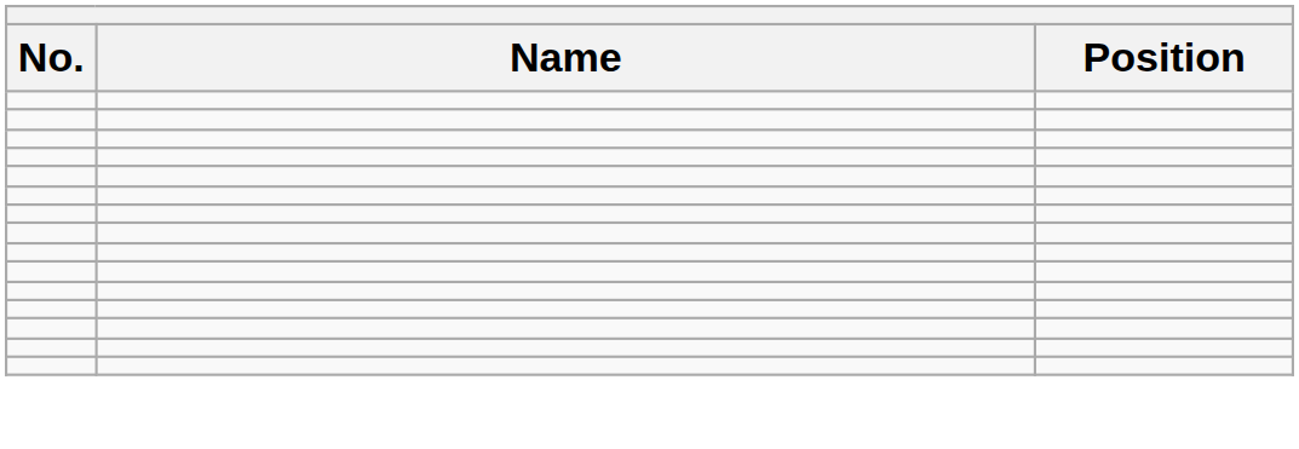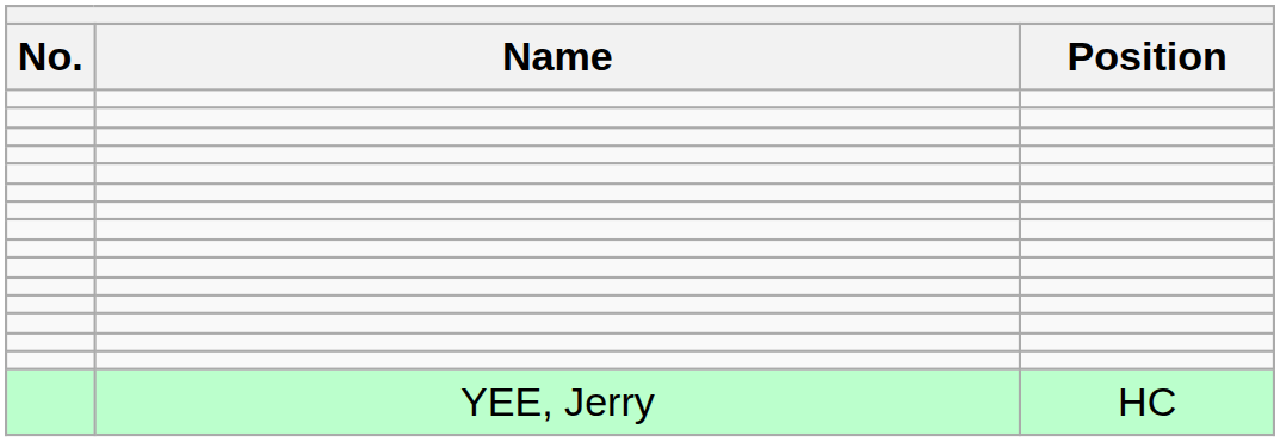+ row: YEE, Jerry | HC
